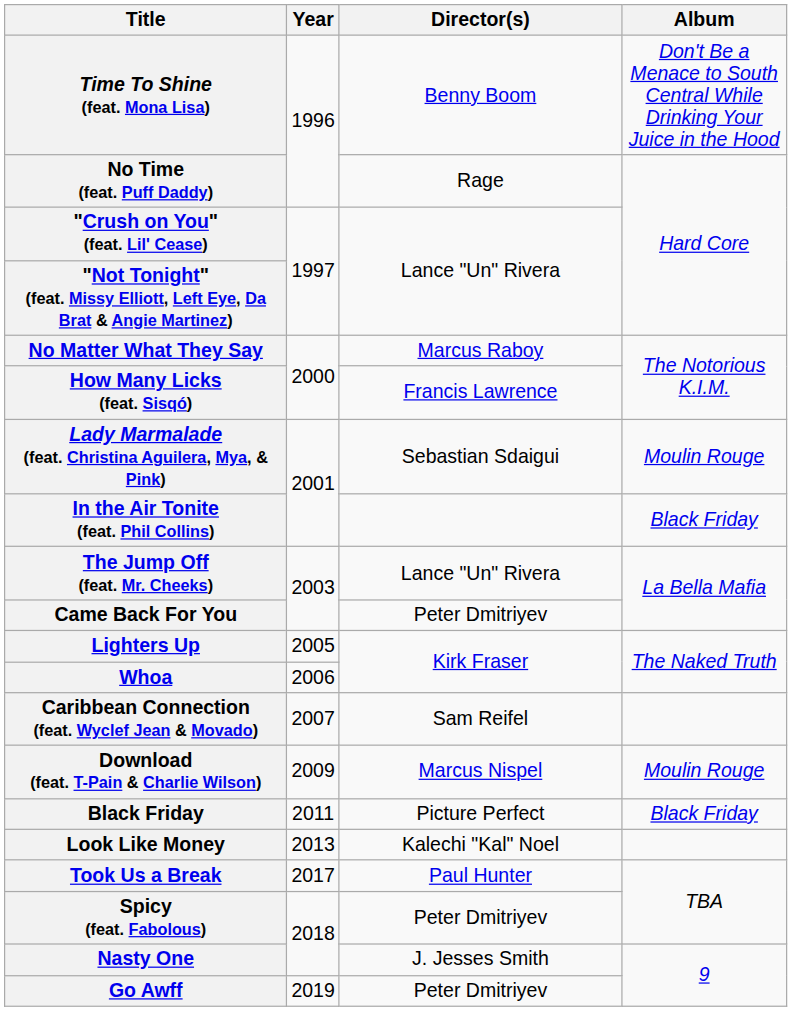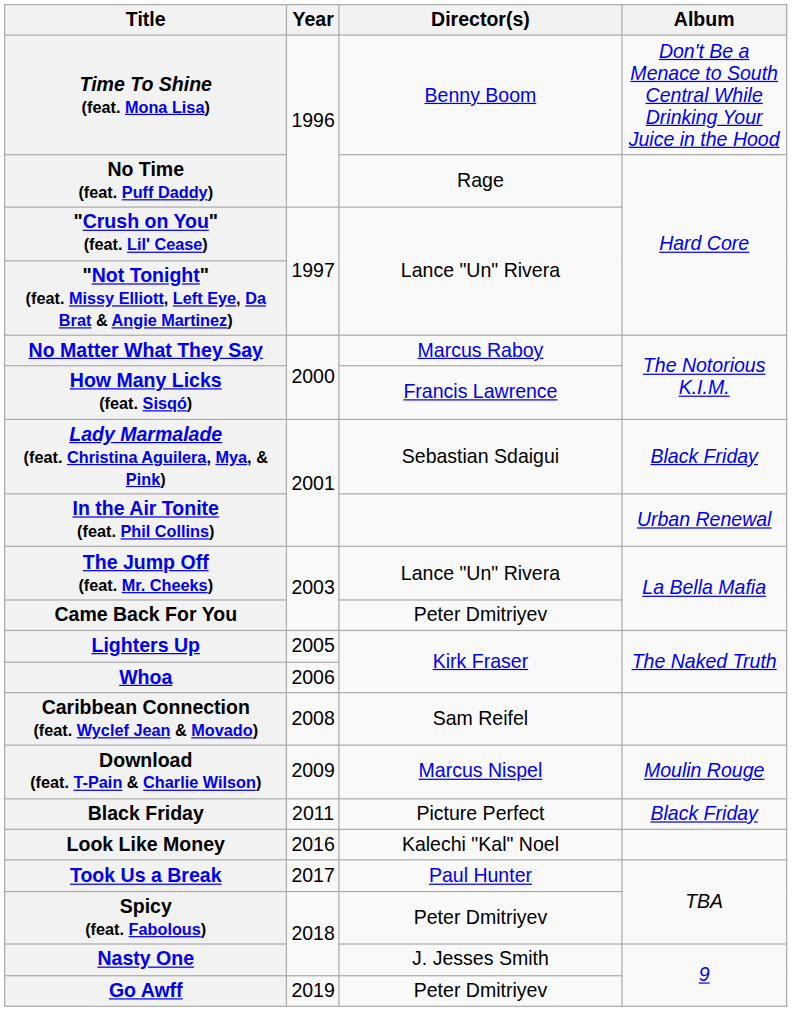Lady Marmalade (feat. Christina Aguilera, Mya, & Pink) | Album: Moulin Rouge -> Black Friday
In the Air Tonite (feat. Phil Collins) | Album: Black Friday -> Urban Renewal
Caribbean Connection (feat. Wyclef Jean & Movado) | Year: 2007 -> 2008
Look Like Money | Year: 2013 -> 2016
